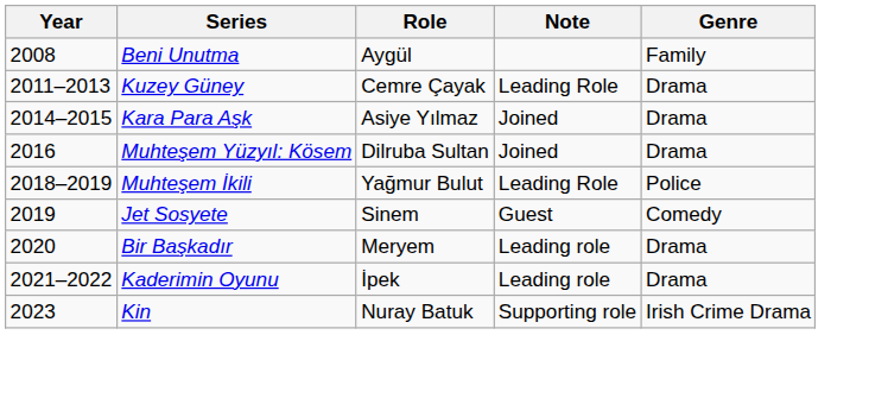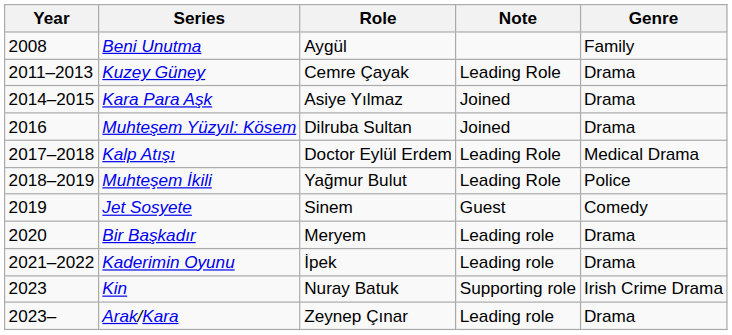+ row: 2017–2018 | Kalp Atışı | Doctor Eylül Erdem | Leading Role | Medical Drama
+ row: 2023– | Arak/Kara | Zeynep Çınar | Leading role | Drama
